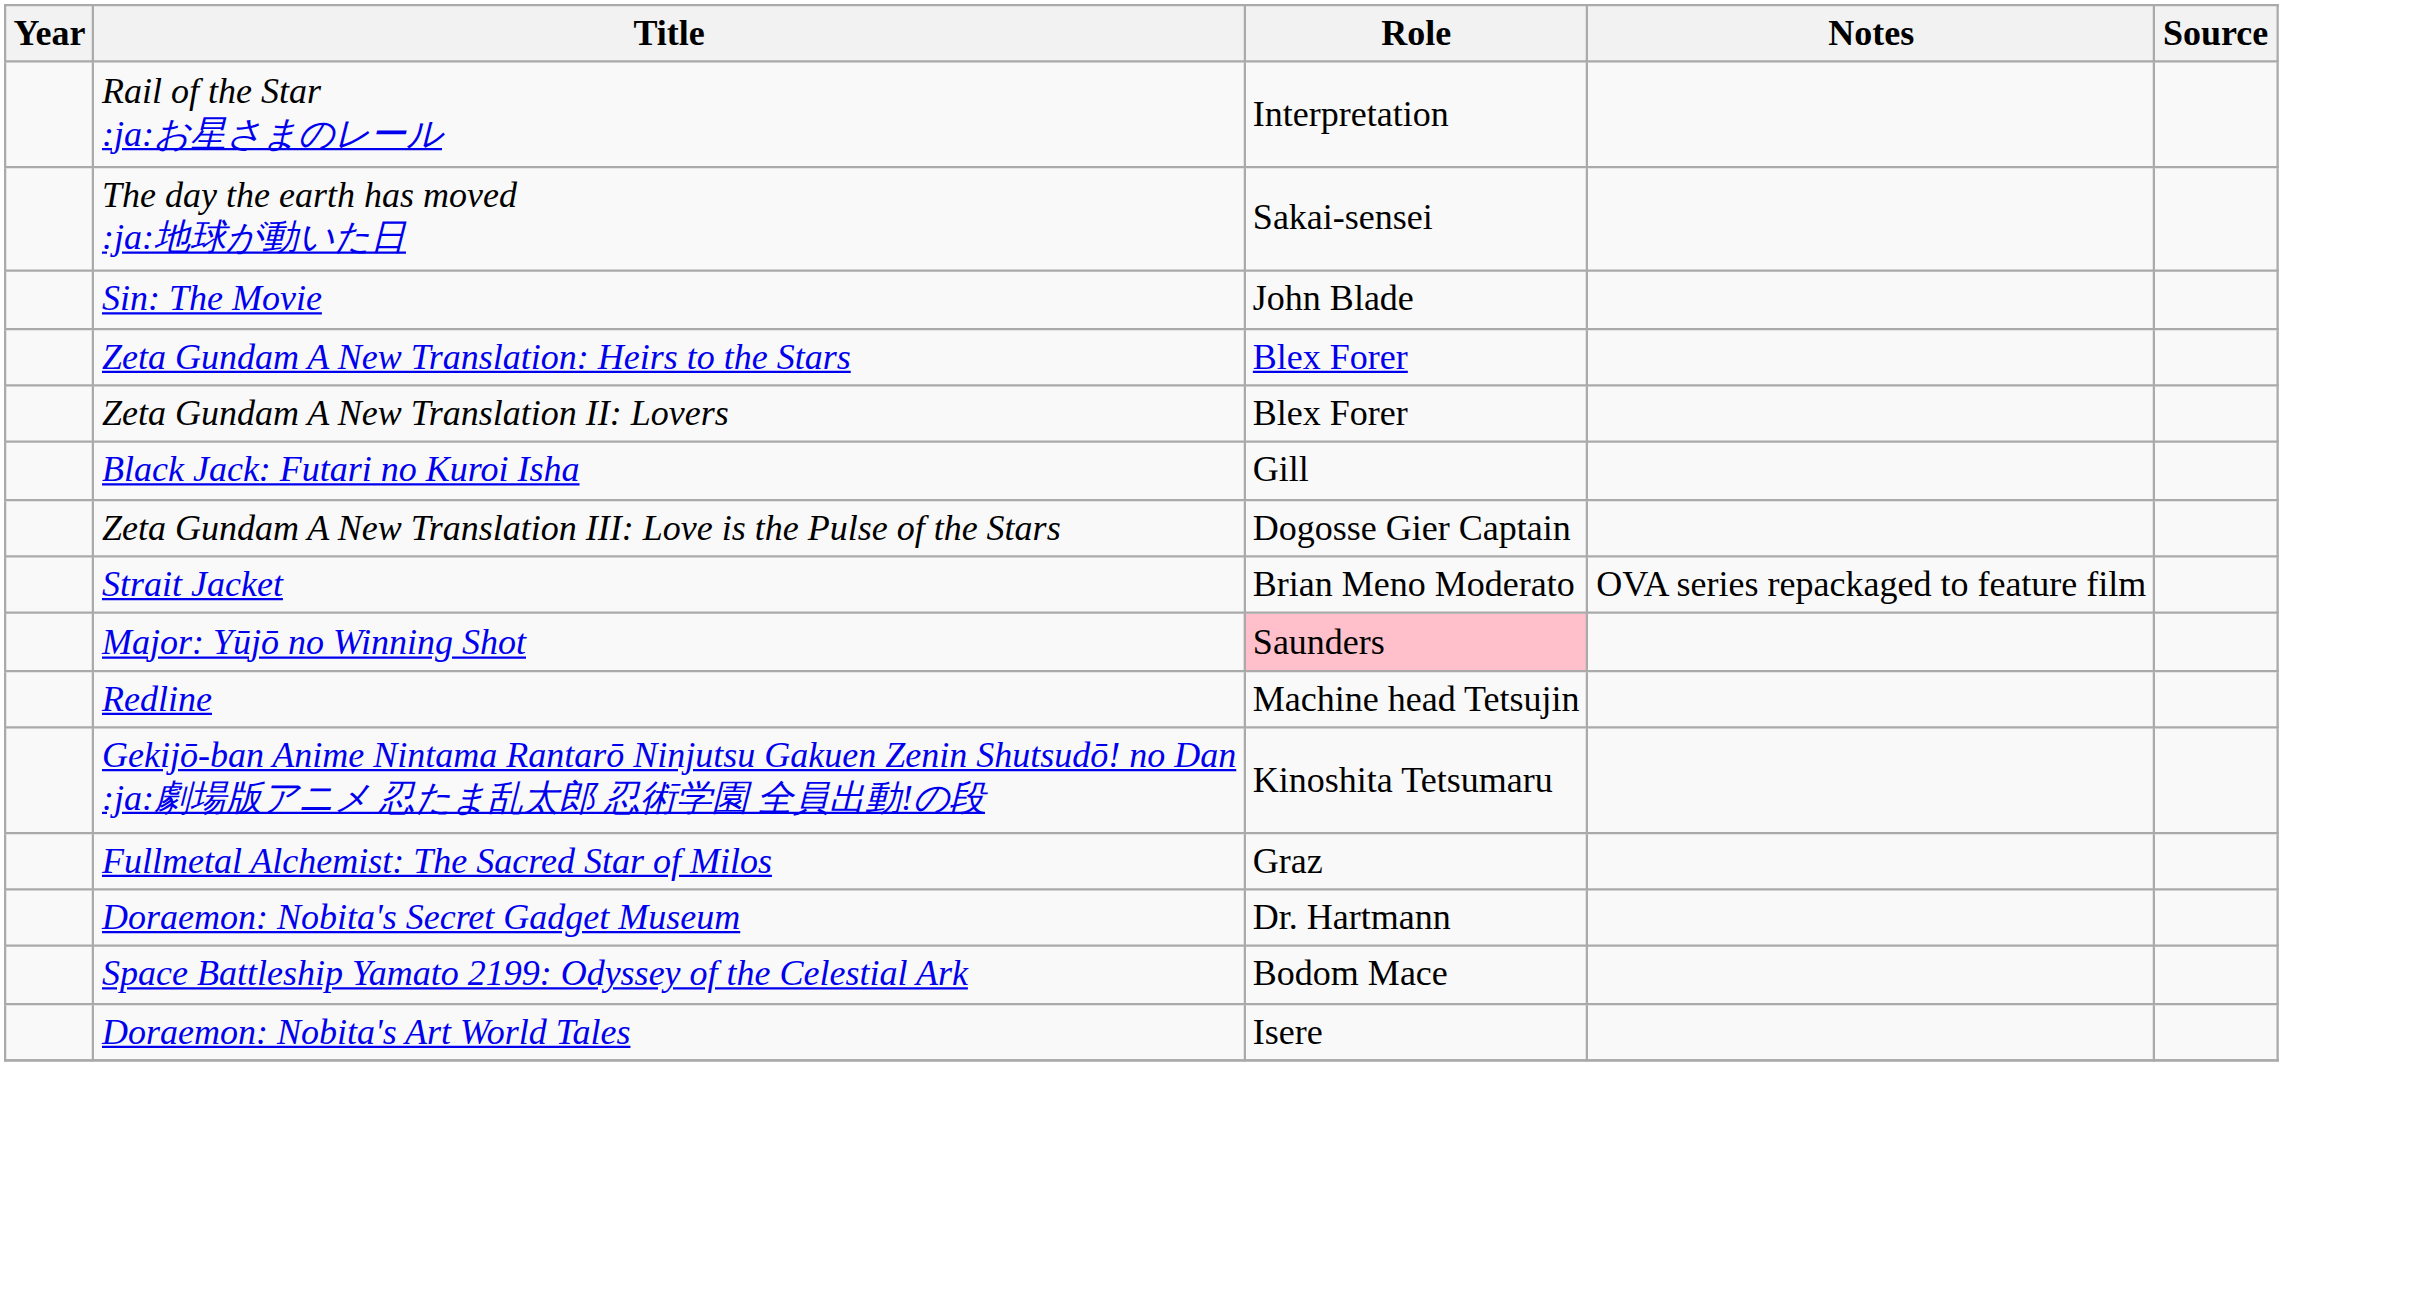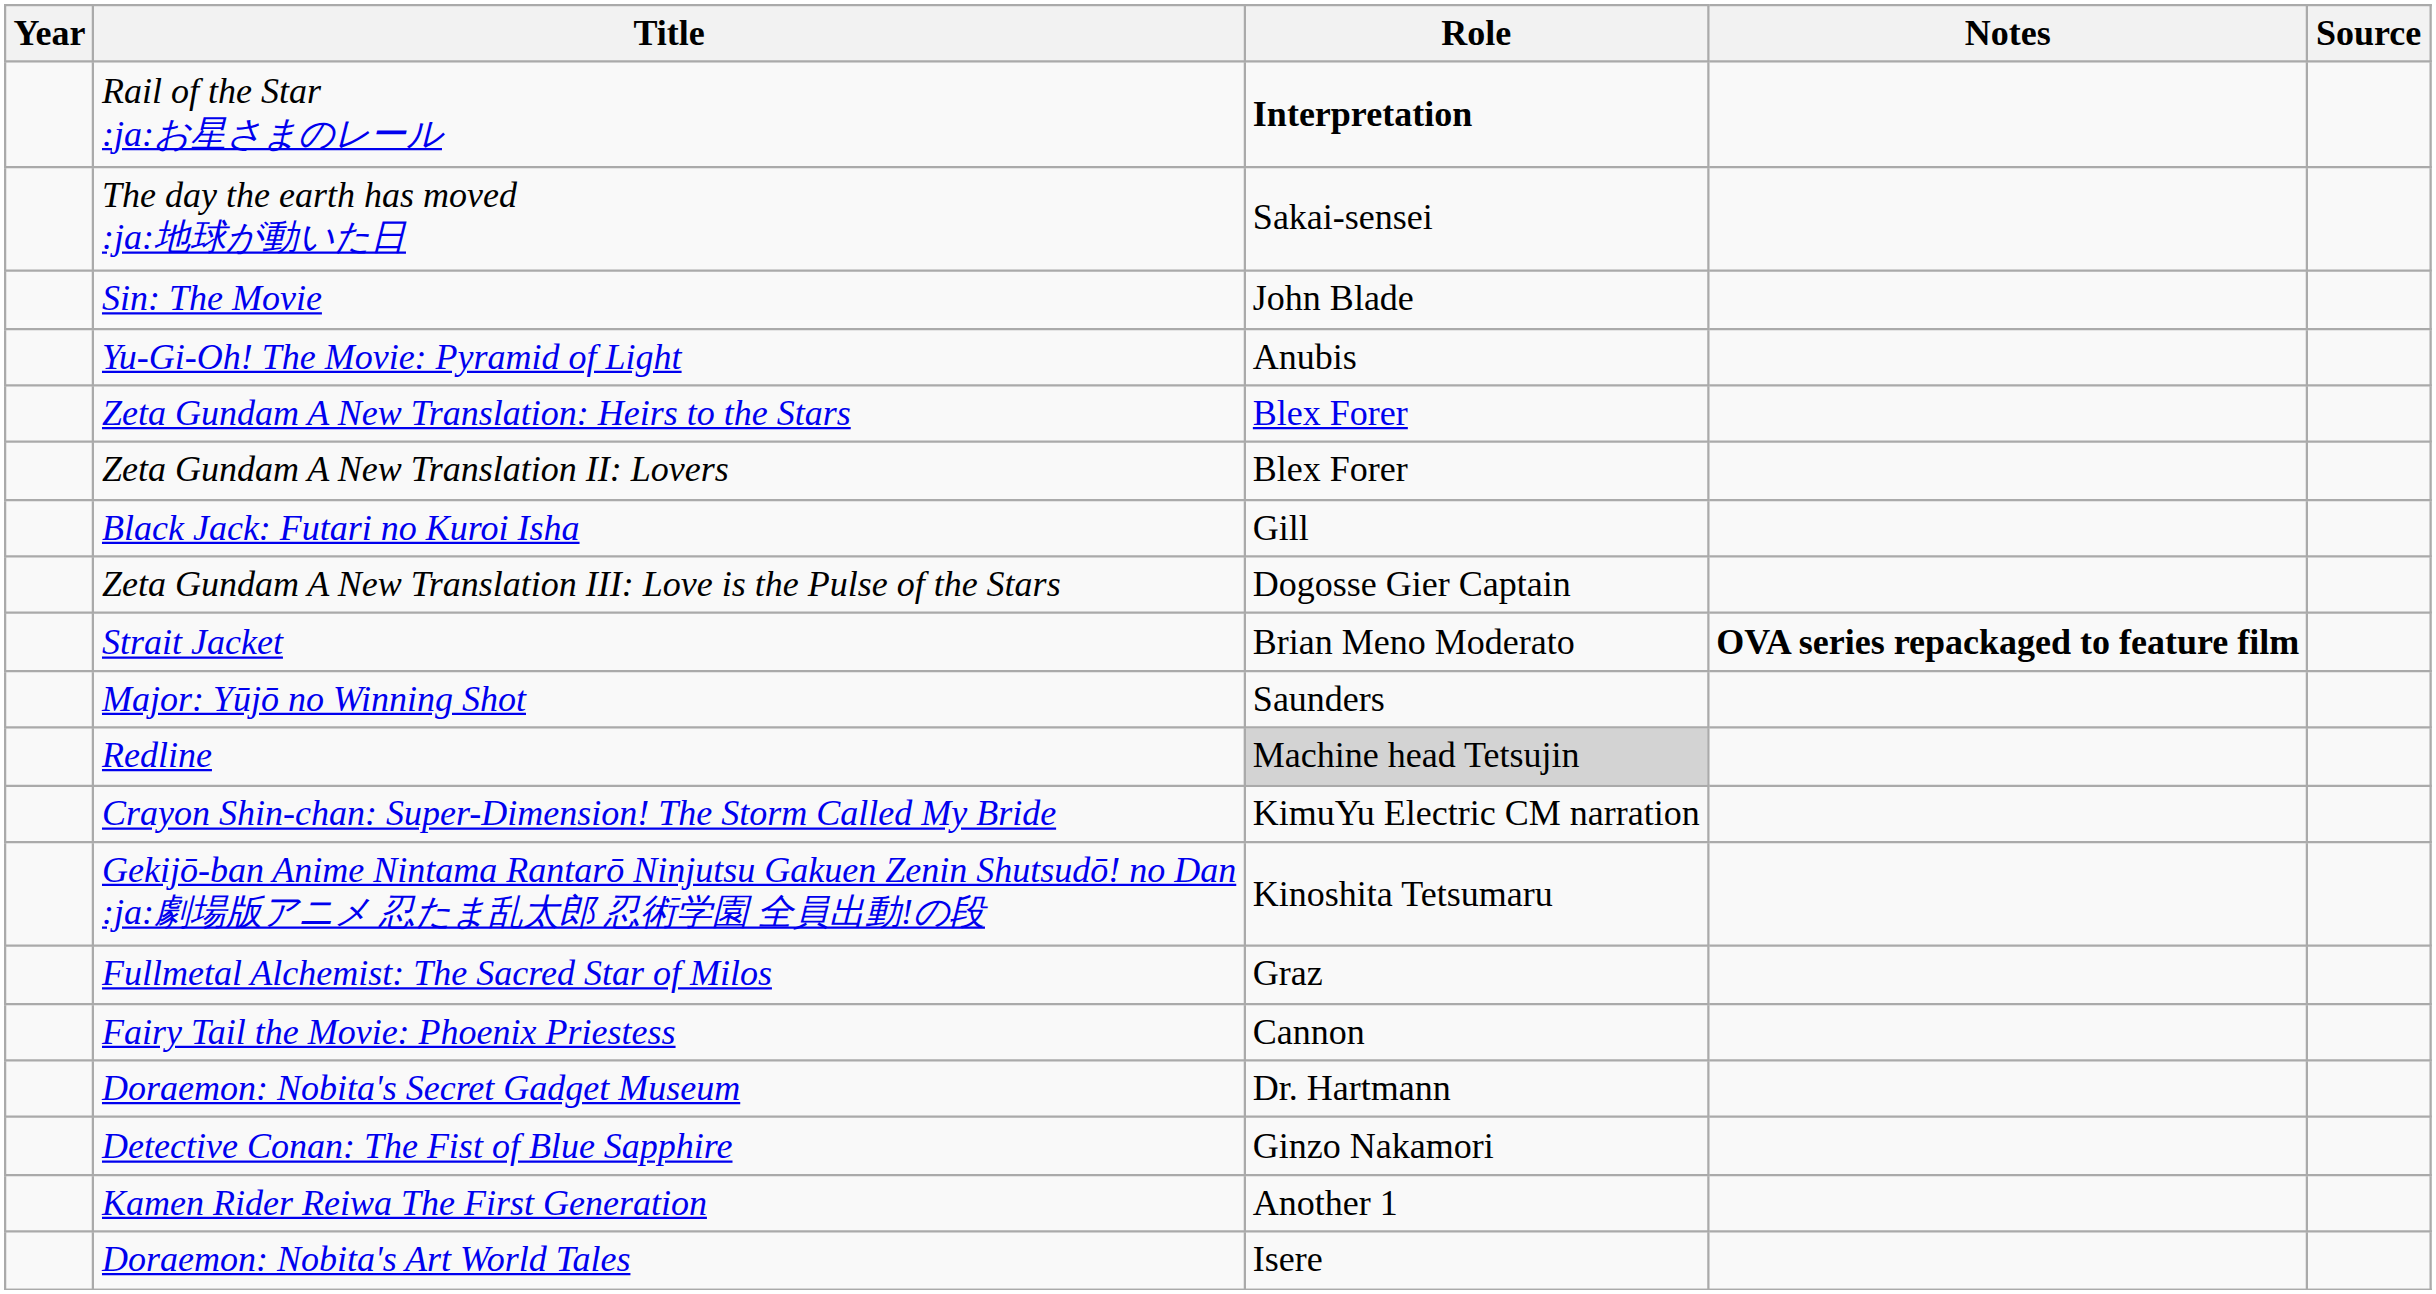Rail of the Star :ja:お星さまのレール | Role: normal -> bold
+ row: Yu-Gi-Oh! The Movie: Pyramid of Light | Anubis
Strait Jacket | Notes: normal -> bold
Major: Yūjō no Winning Shot | Role: pink background -> no background
Redline | Role: no background -> lightgrey background
+ row: Crayon Shin-chan: Super-Dimension! The Storm Called My Bride | KimuYu Electric CM narration
+ row: Fairy Tail the Movie: Phoenix Priestess | Cannon
- row: Space Battleship Yamato 2199: Odyssey of the Celestial Ark | Bodom Mace
+ row: Detective Conan: The Fist of Blue Sapphire | Ginzo Nakamori
+ row: Kamen Rider Reiwa The First Generation | Another 1
